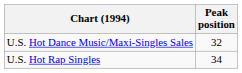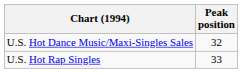U.S. Hot Rap Singles | Peak position: 34 -> 33
